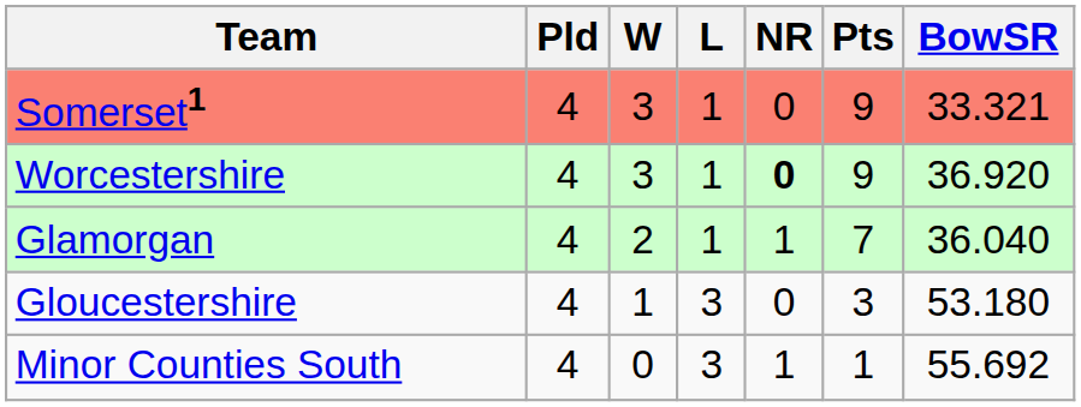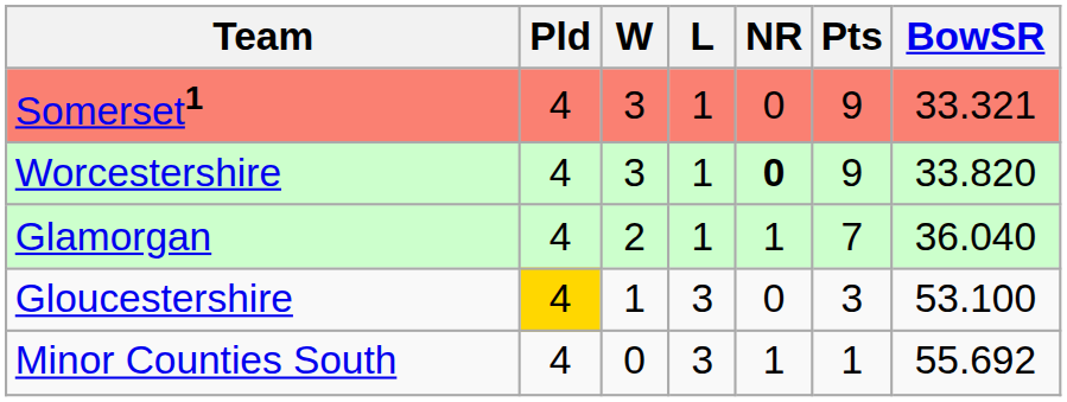Worcestershire | BowSR: 36.920 -> 33.820
Gloucestershire | Pld: no background -> gold background
Gloucestershire | BowSR: 53.180 -> 53.100
